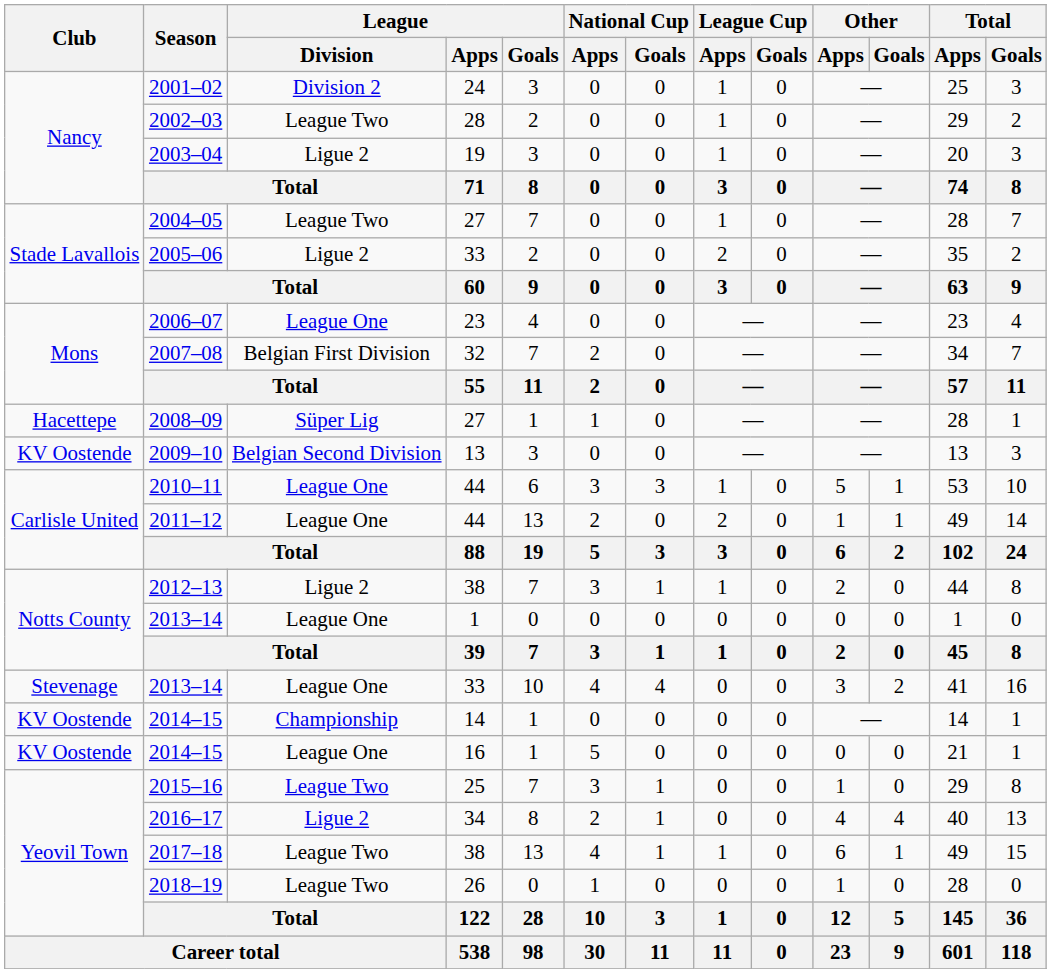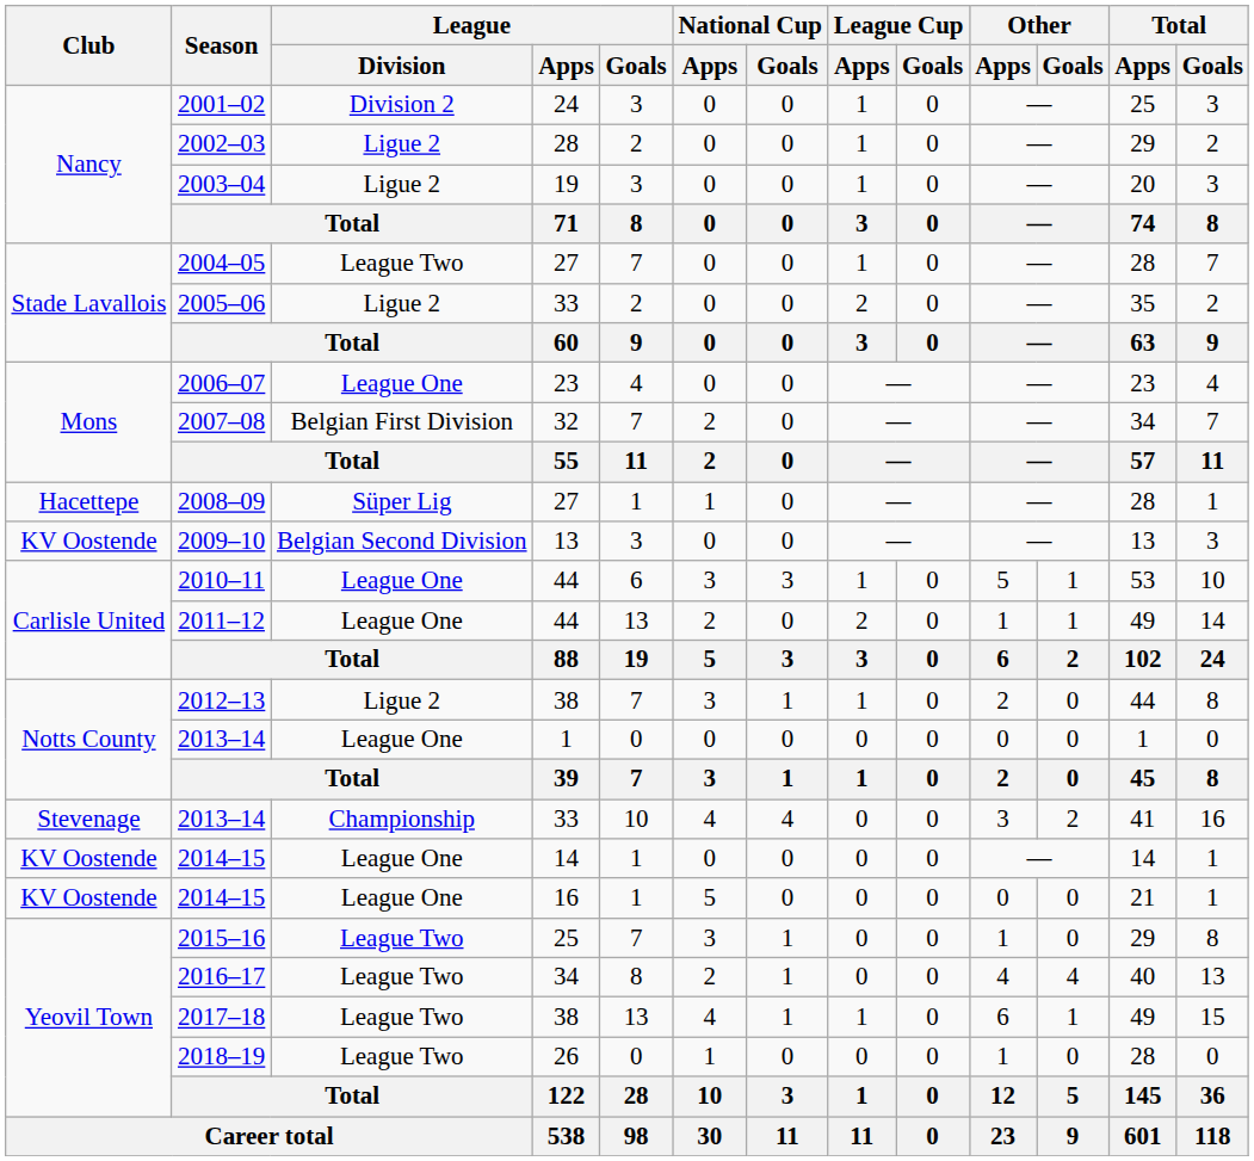2002–03 | League / Division: League Two -> Ligue 2
2013–14 / 33 | League / Division: League One -> Championship
2014–15 / 14 | League / Division: Championship -> League One
2016–17 | League / Division: Ligue 2 -> League Two
